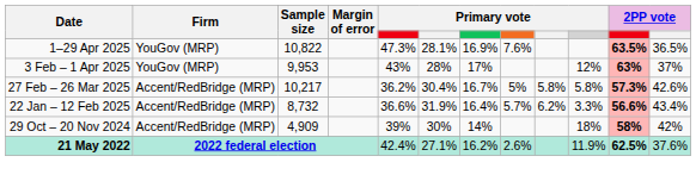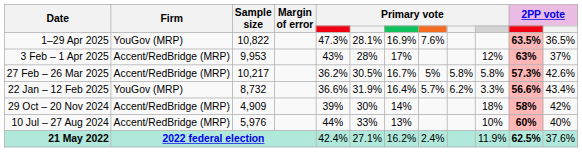3 Feb – 1 Apr 2025 | Firm: YouGov (MRP) -> Accent/RedBridge (MRP)
27 Feb – 26 Mar 2025 | column 6: 30.4% -> 30.5%
22 Jan – 12 Feb 2025 | Firm: Accent/RedBridge (MRP) -> YouGov (MRP)
+ row: 10 Jul – 27 Aug 2024 | Accent/RedBridge (MRP) | 5,976 | 44% | 33% | 13% | 10% | 60% | 40%
21 May 2022 | column 8: 2.6% -> 2.4%
